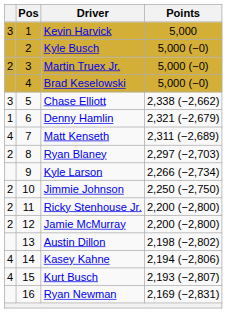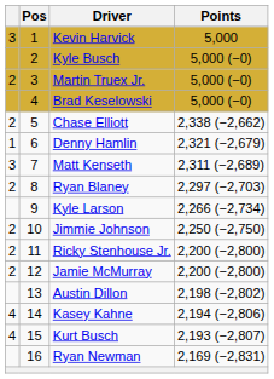Chase Elliott | column 1: 3 -> 2
Matt Kenseth | column 1: 4 -> 3
